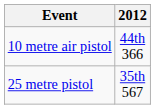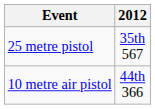rows swapped: 25 metre pistol <-> 10 metre air pistol
